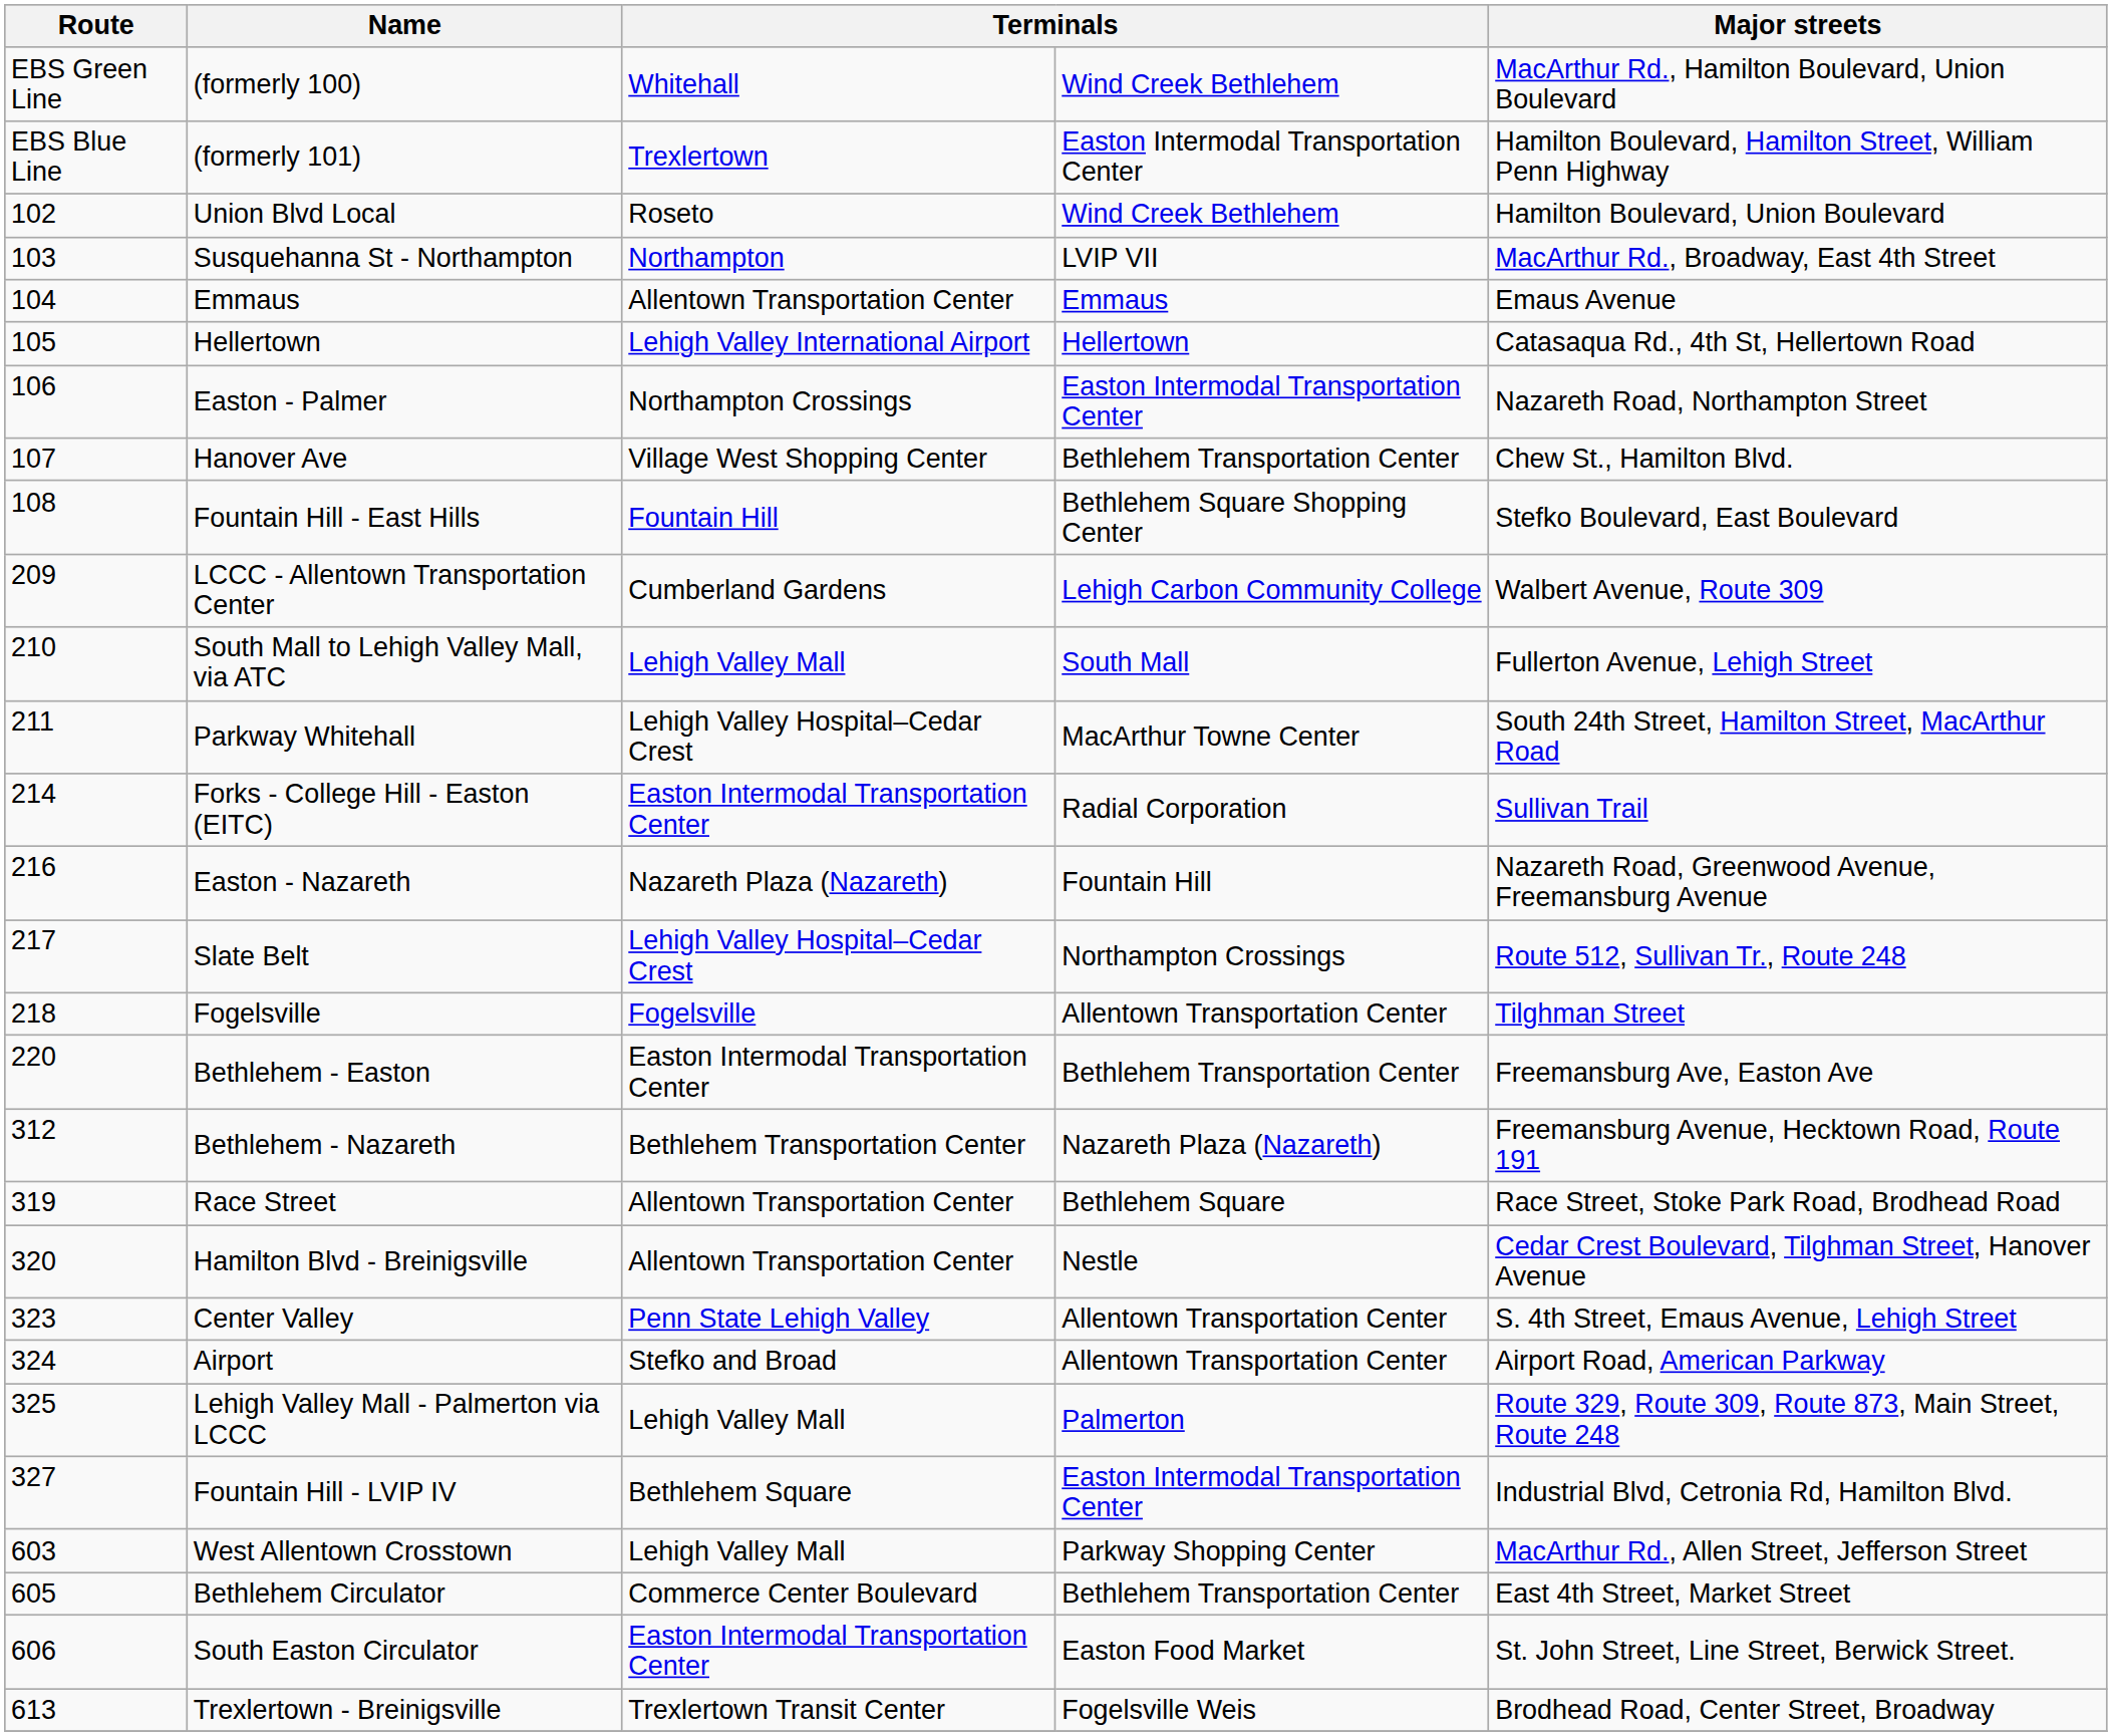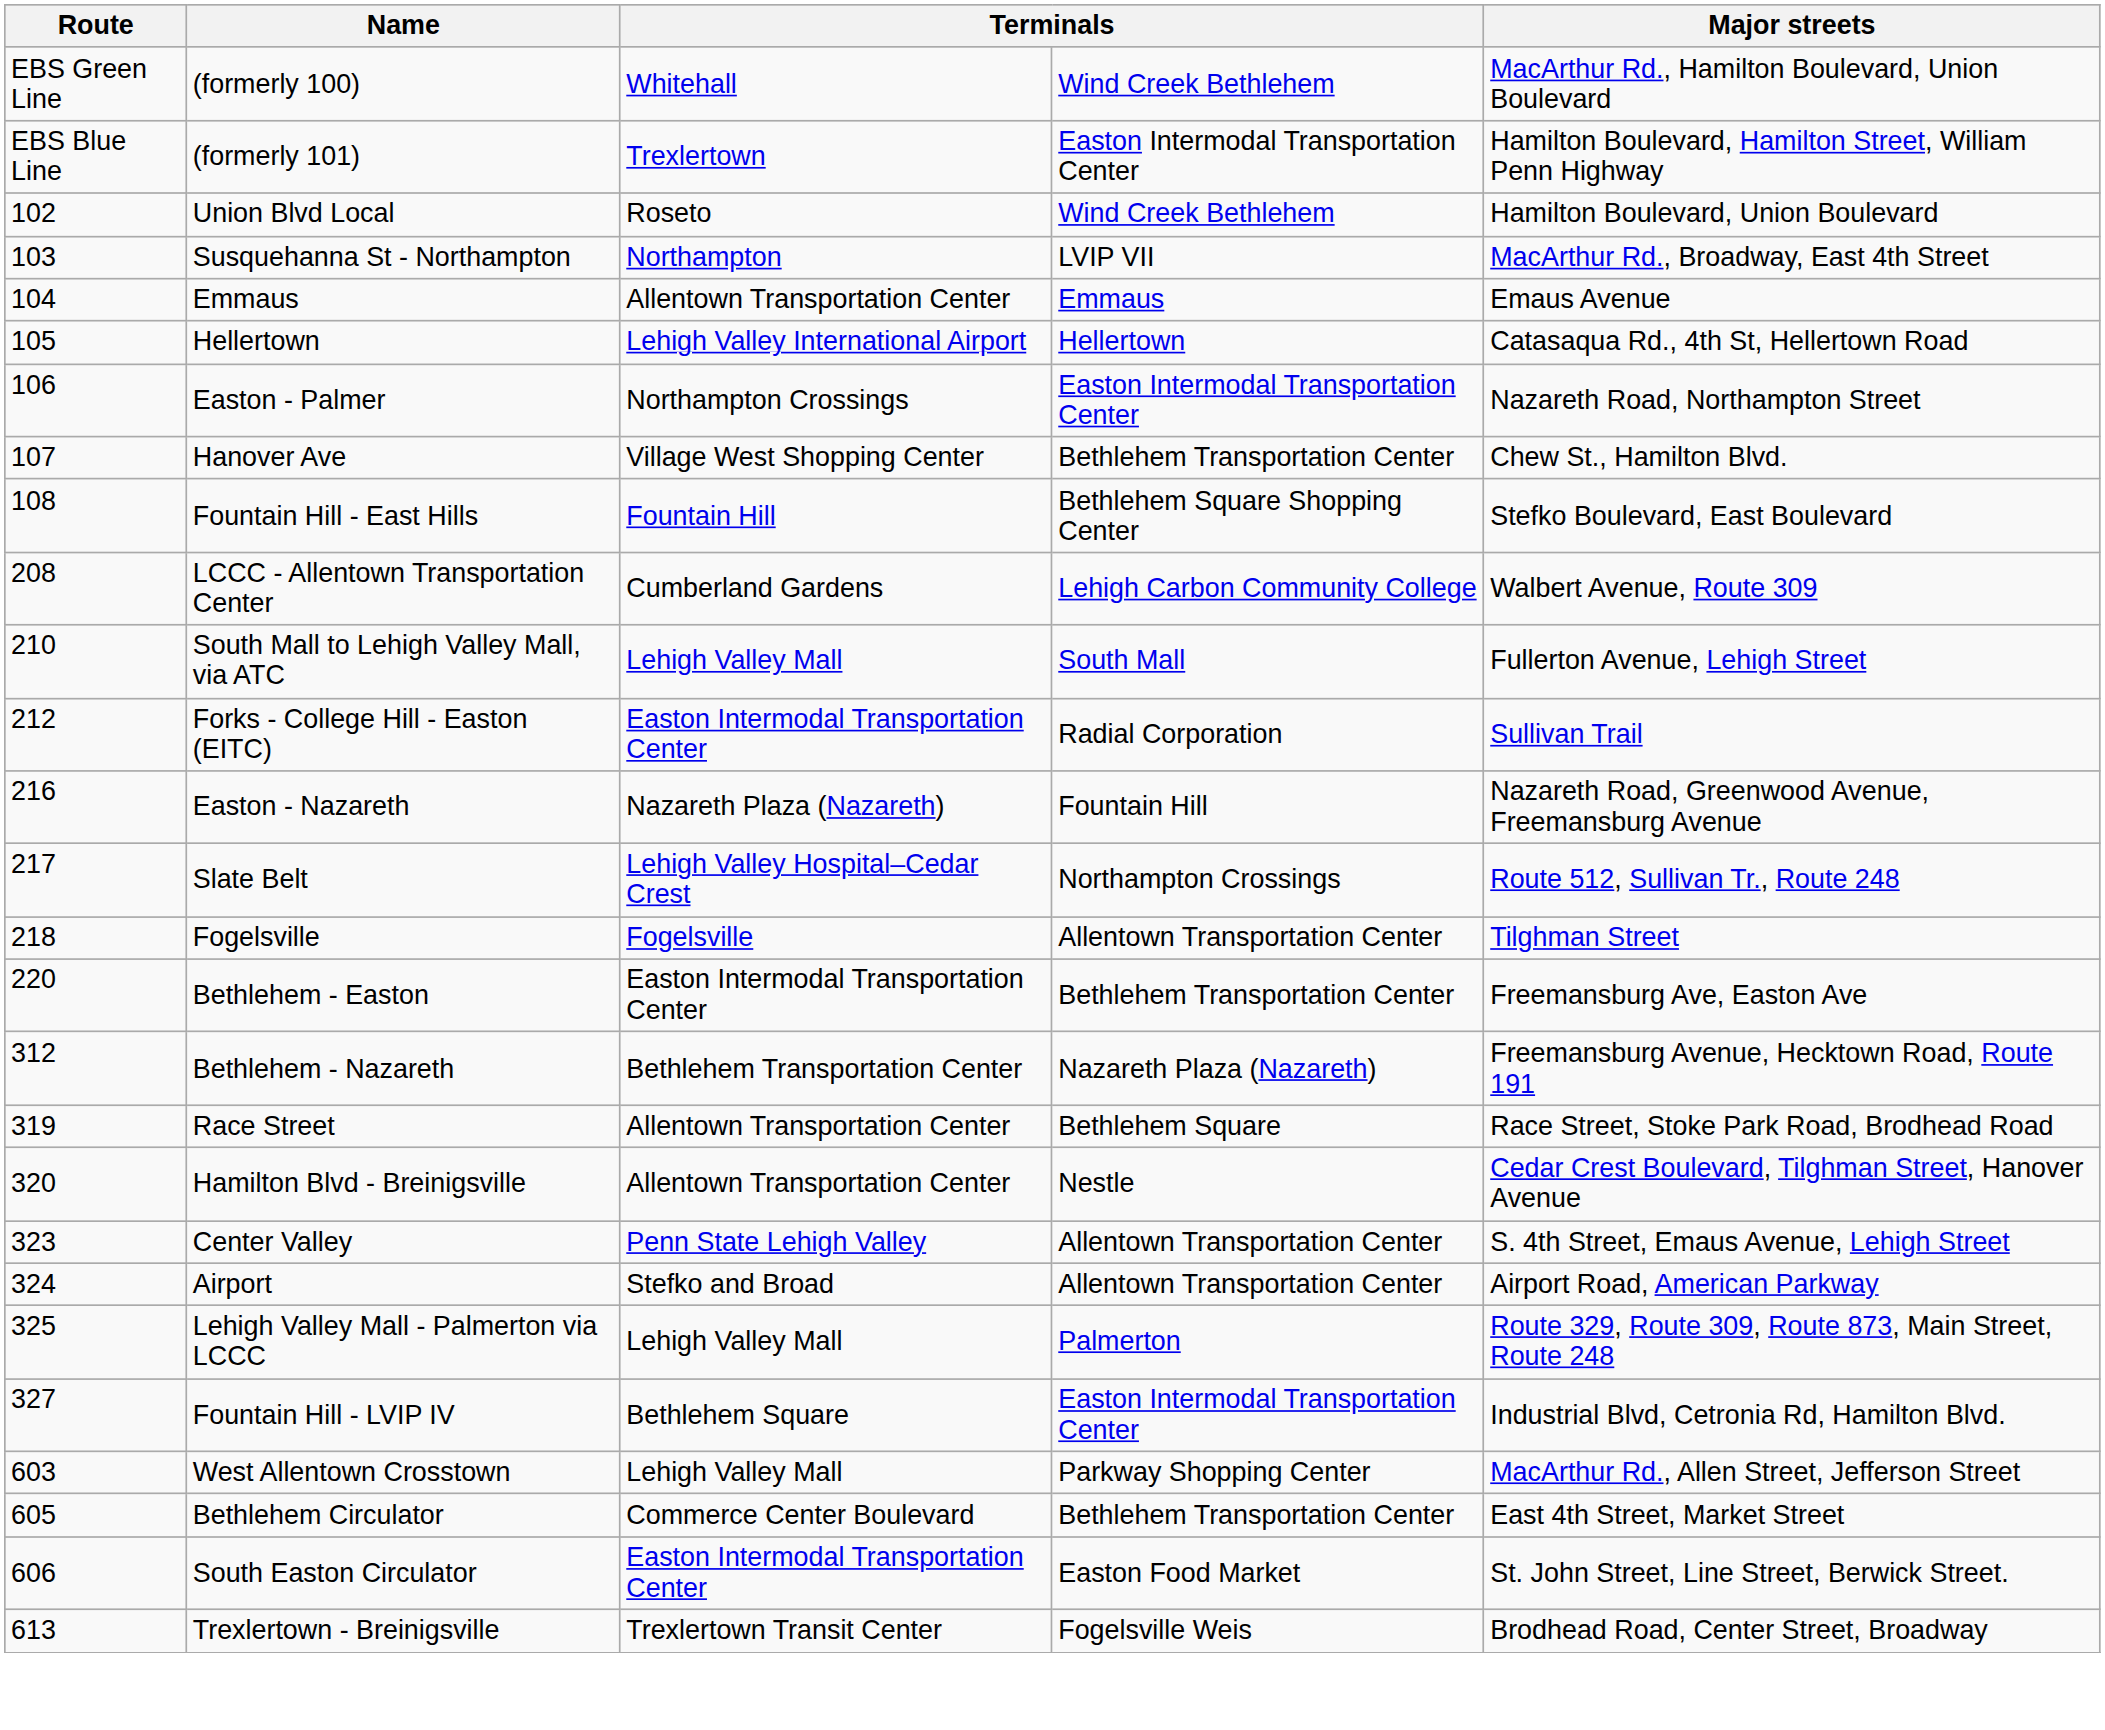LCCC - Allentown Transportation Center | Route: 209 -> 208
- row: 211 | Parkway Whitehall | Lehigh Valley Hospital–Cedar Crest | MacArthur Towne Center | South 24th Street, Hamilton Street, MacArthur Road
Forks - College Hill - Easton (EITC) | Route: 214 -> 212
